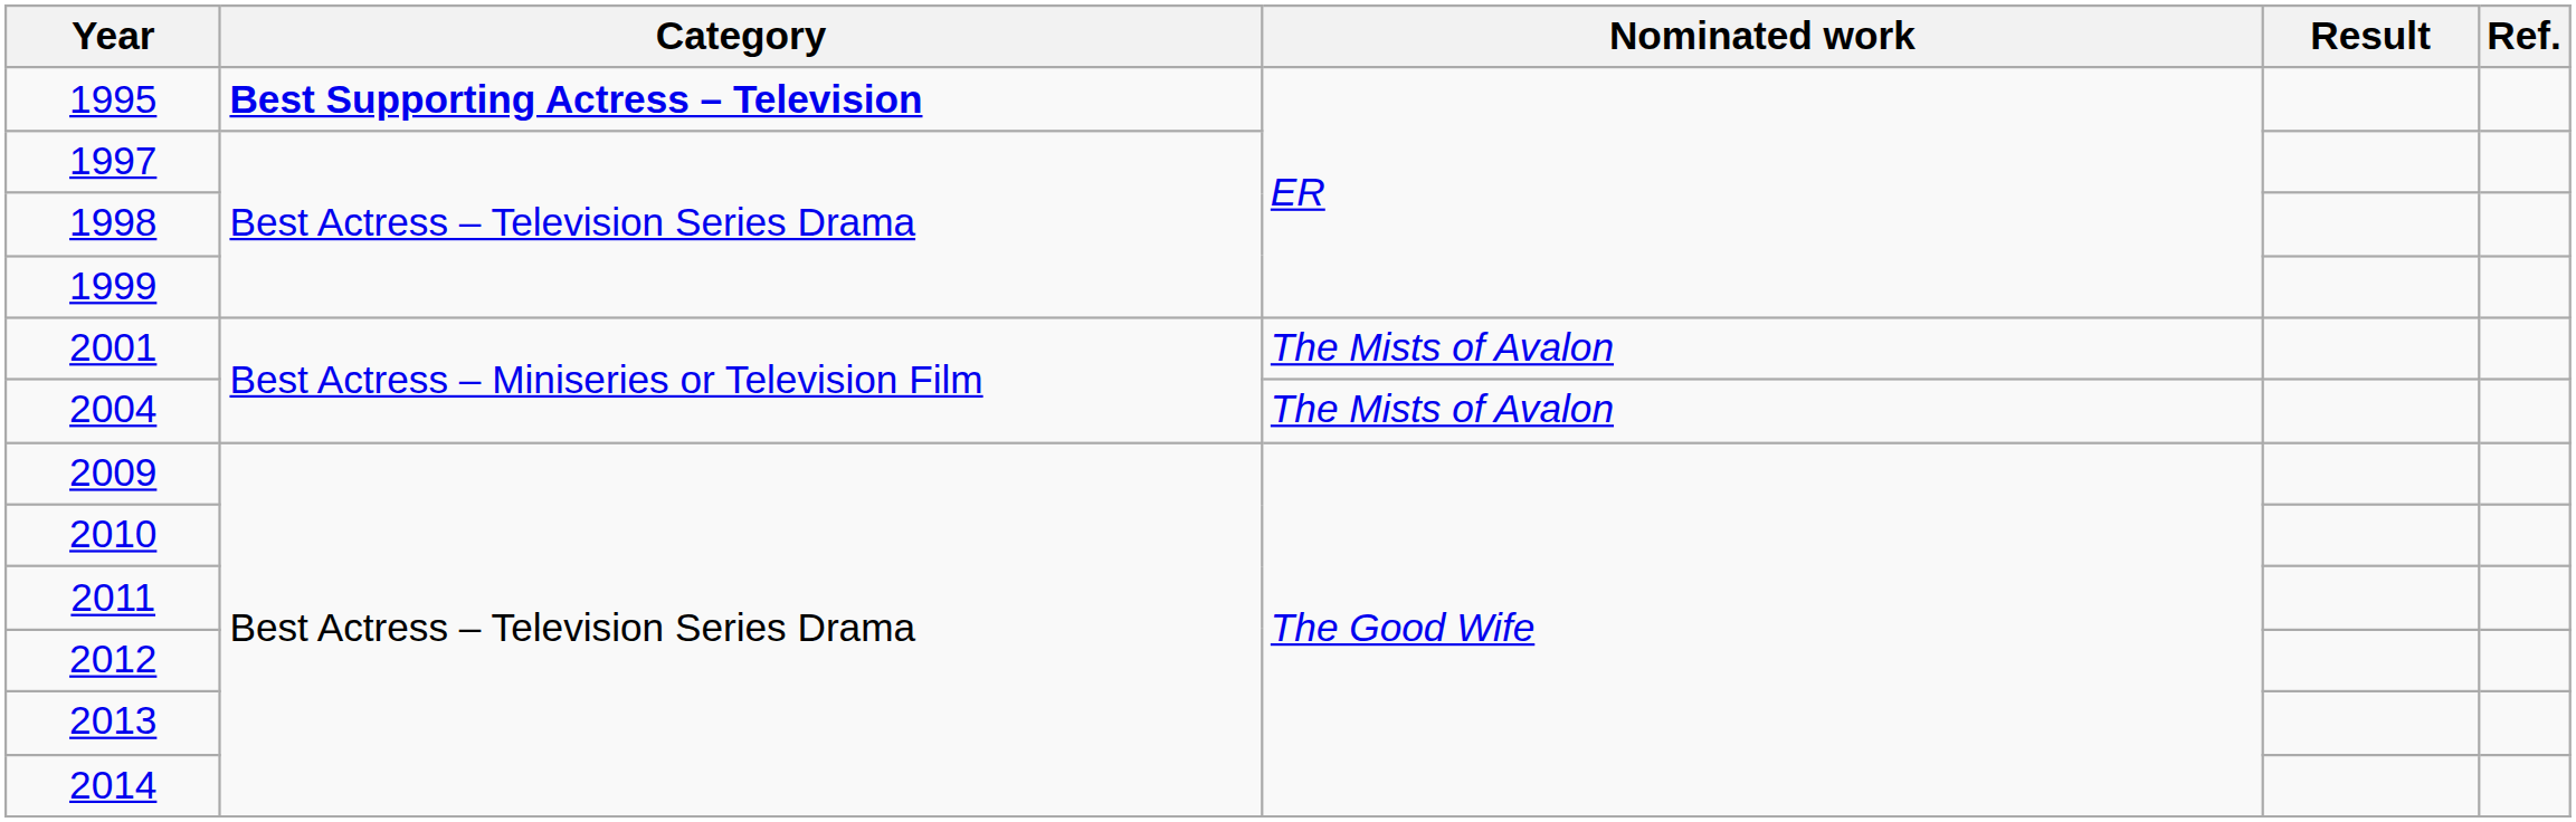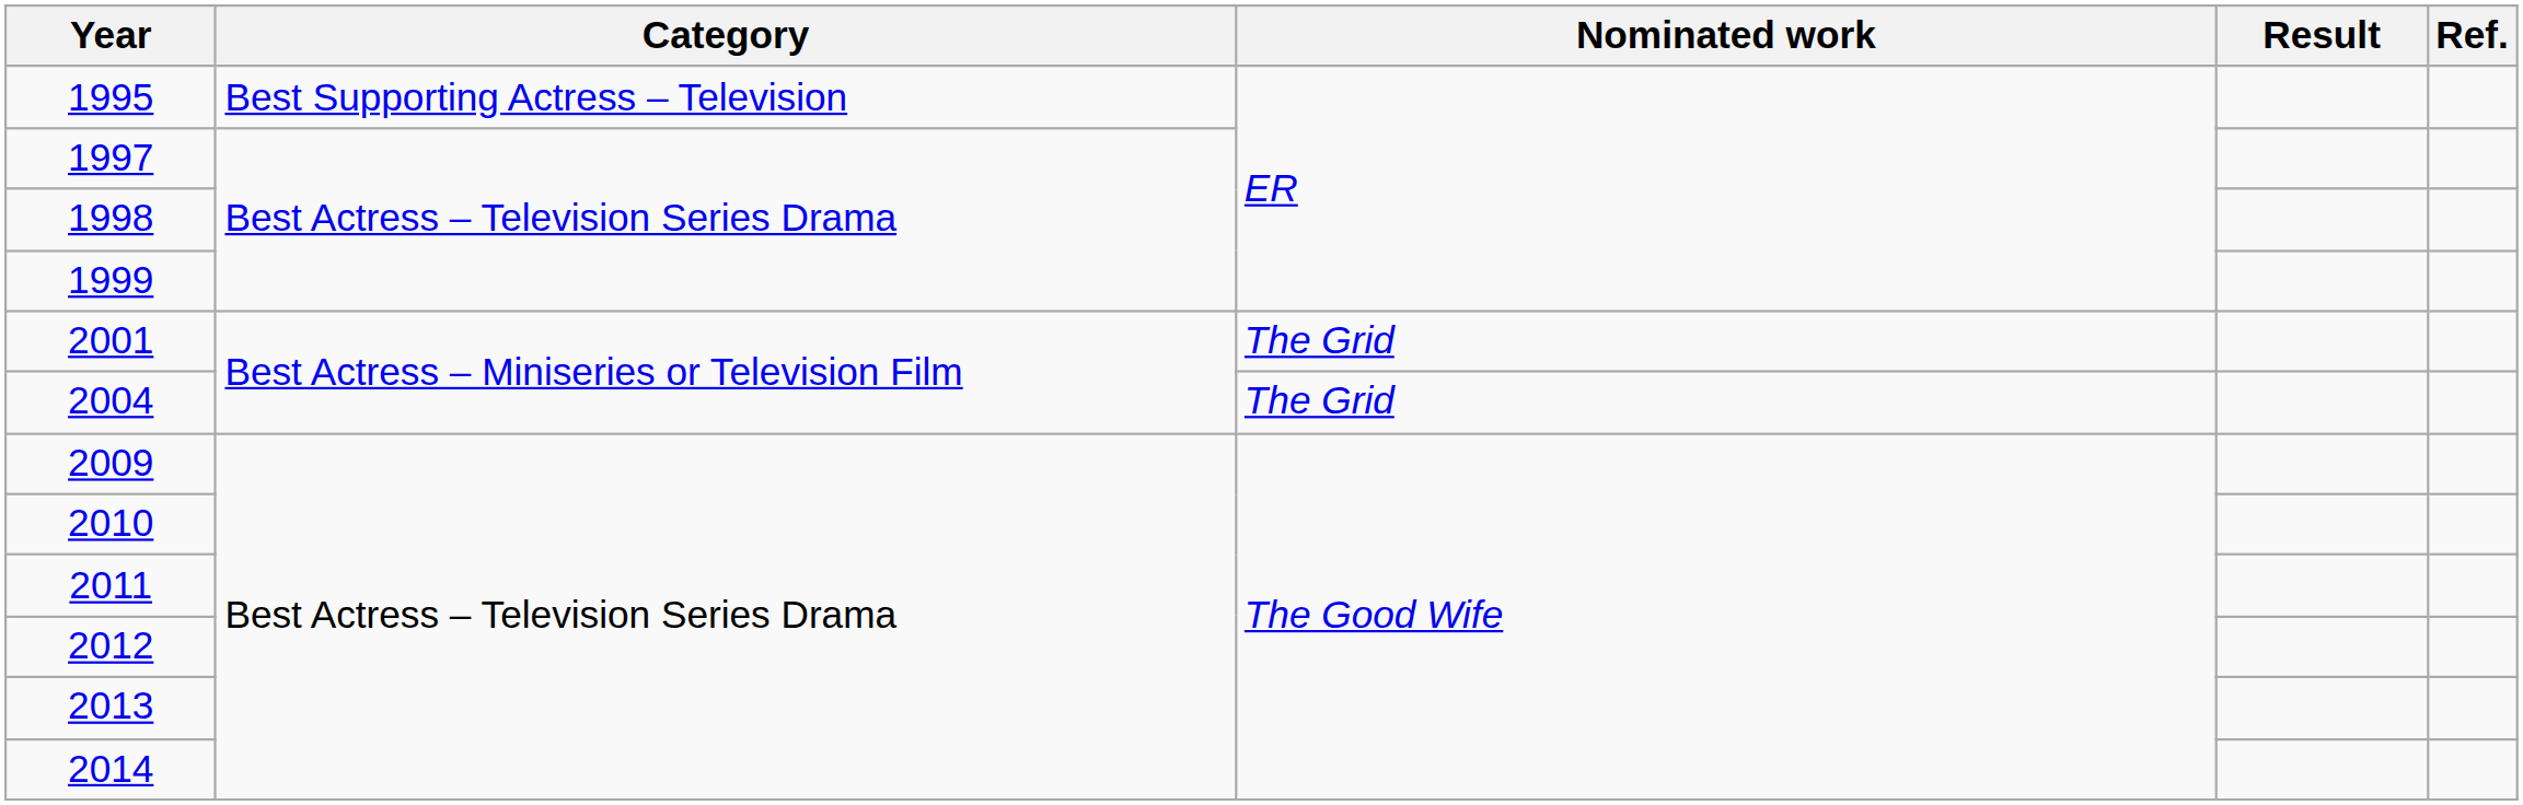1995 | Category: bold -> normal
2001 | Nominated work: The Mists of Avalon -> The Grid
2004 | Nominated work: The Mists of Avalon -> The Grid
